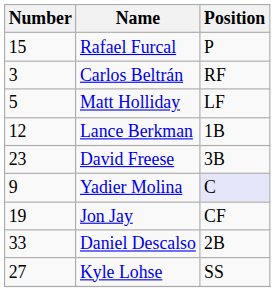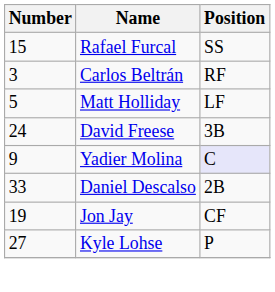Rafael Furcal | Position: P -> SS
- row: 12 | Lance Berkman | 1B
David Freese | Number: 23 -> 24
rows swapped: Jon Jay <-> Daniel Descalso
Kyle Lohse | Position: SS -> P
